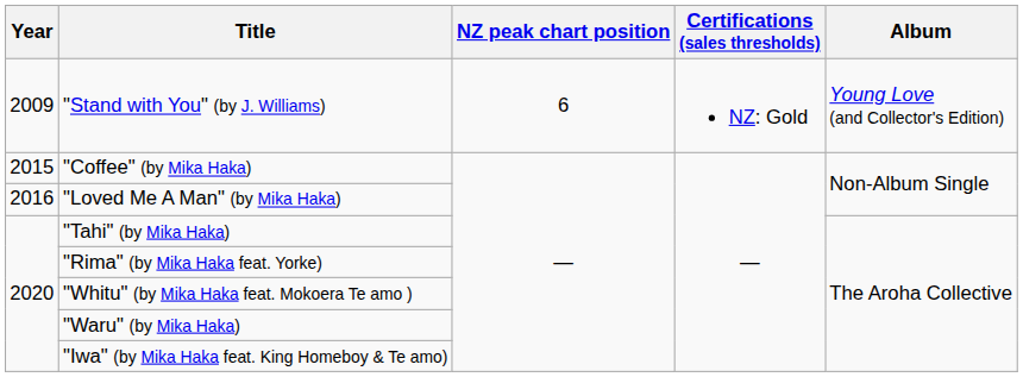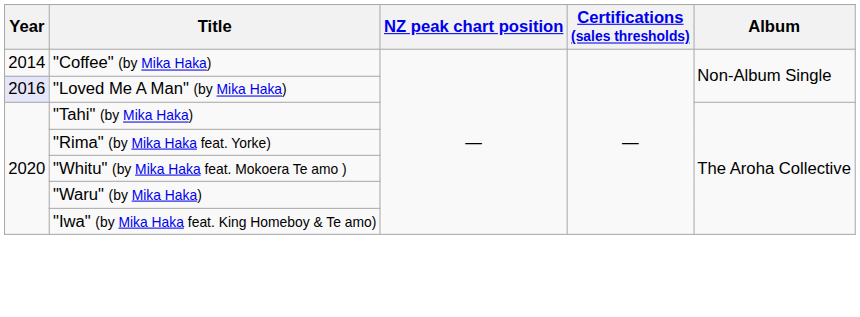- row: 2009 | "Stand with You" (by J. Williams) | 6 | NZ: Gold | Young Love (and Collector's Edition)
"Coffee" (by Mika Haka) | Year: 2015 -> 2014
"Loved Me A Man" (by Mika Haka) | Year: no background -> lavender background
